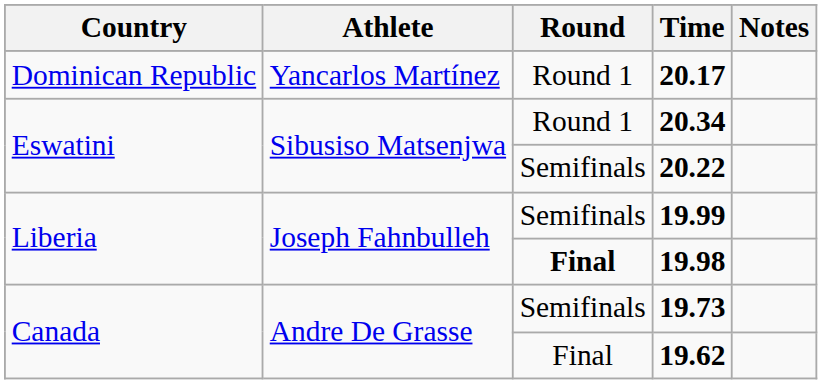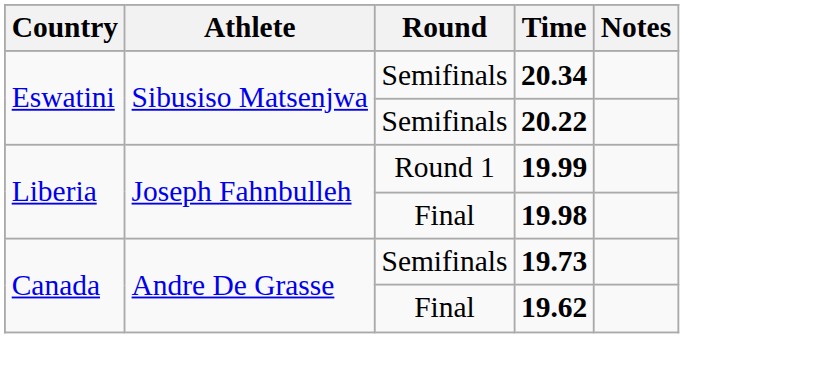- row: Dominican Republic | Yancarlos Martínez | Round 1 | 20.17
20.34 | Round: Round 1 -> Semifinals
19.99 | Round: Semifinals -> Round 1
19.98 | Round: bold -> normal
